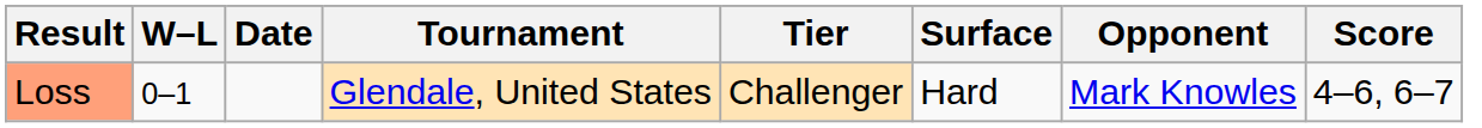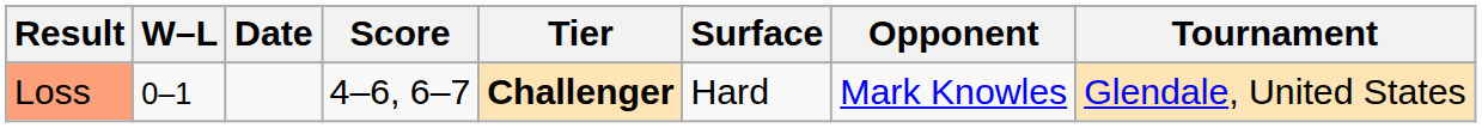columns swapped: Tournament <-> Score
Loss | Tier: normal -> bold
